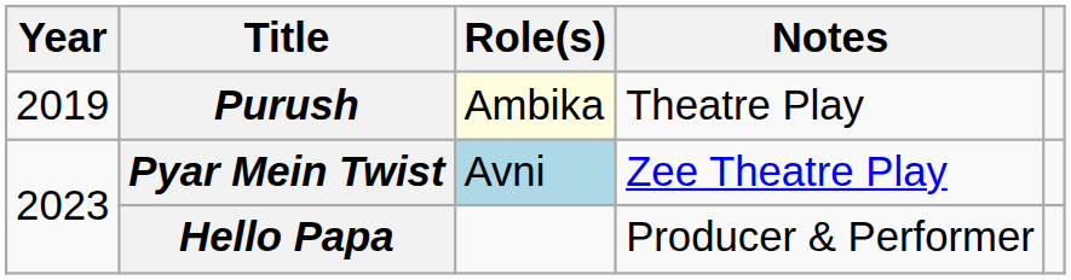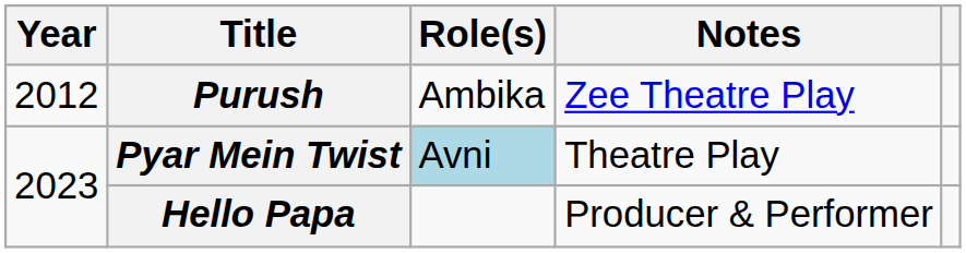Purush | Year: 2019 -> 2012
Purush | Role(s): lightyellow background -> no background
Purush | Notes: Theatre Play -> Zee Theatre Play
Pyar Mein Twist | Notes: Zee Theatre Play -> Theatre Play
